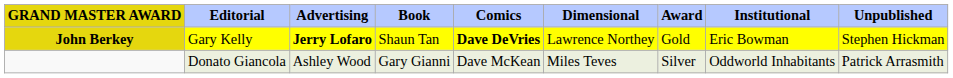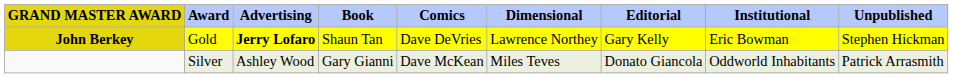columns swapped: Award <-> Editorial
John Berkey | Comics: bold -> normal
